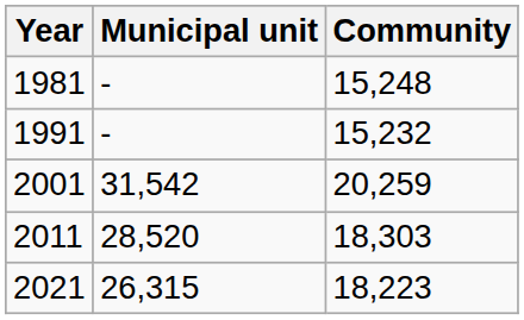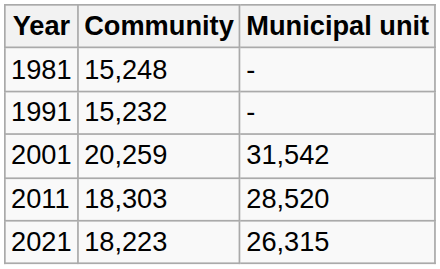columns swapped: Community <-> Municipal unit
